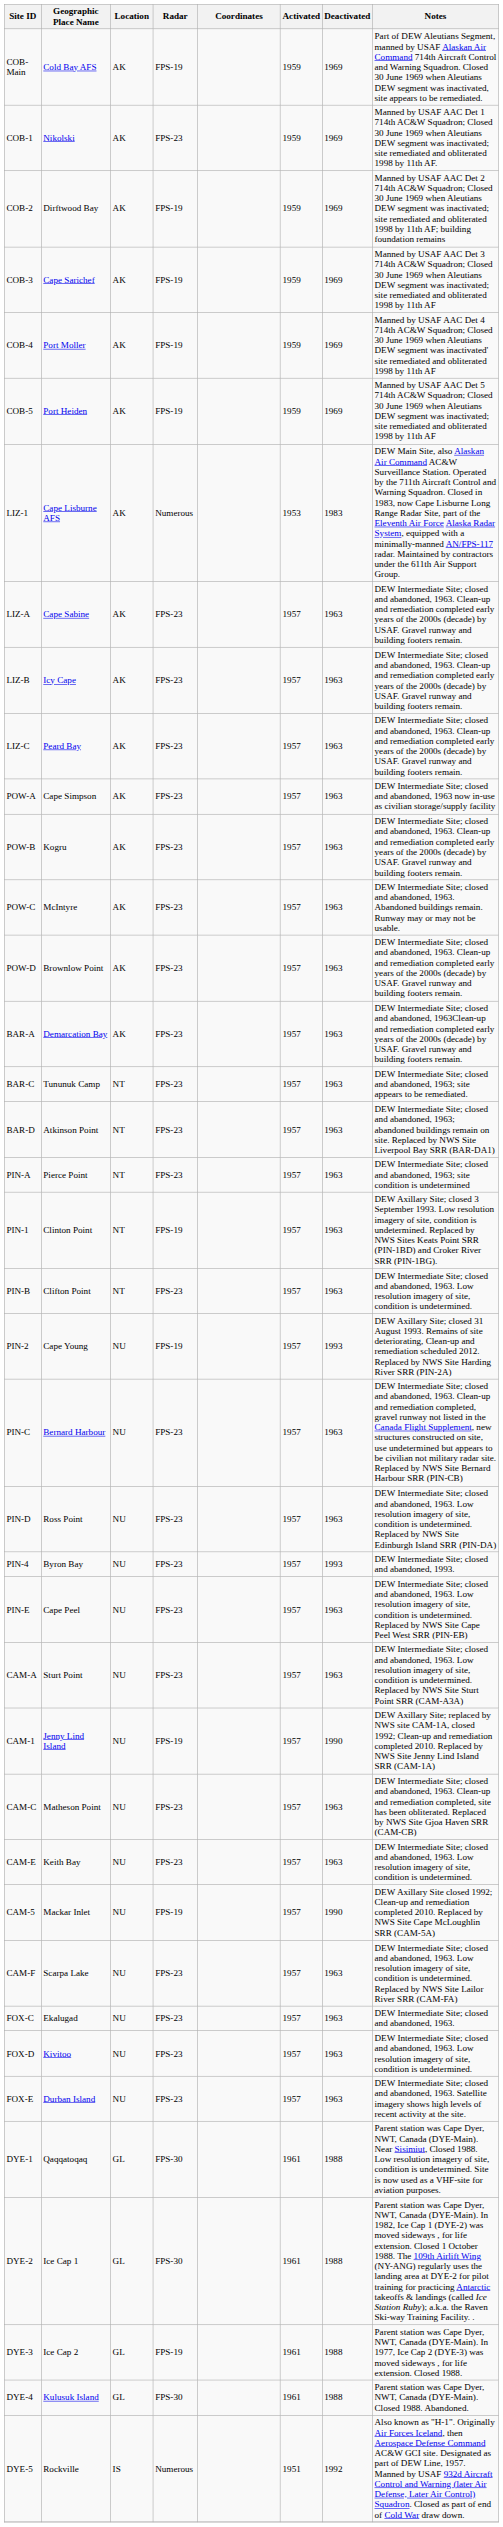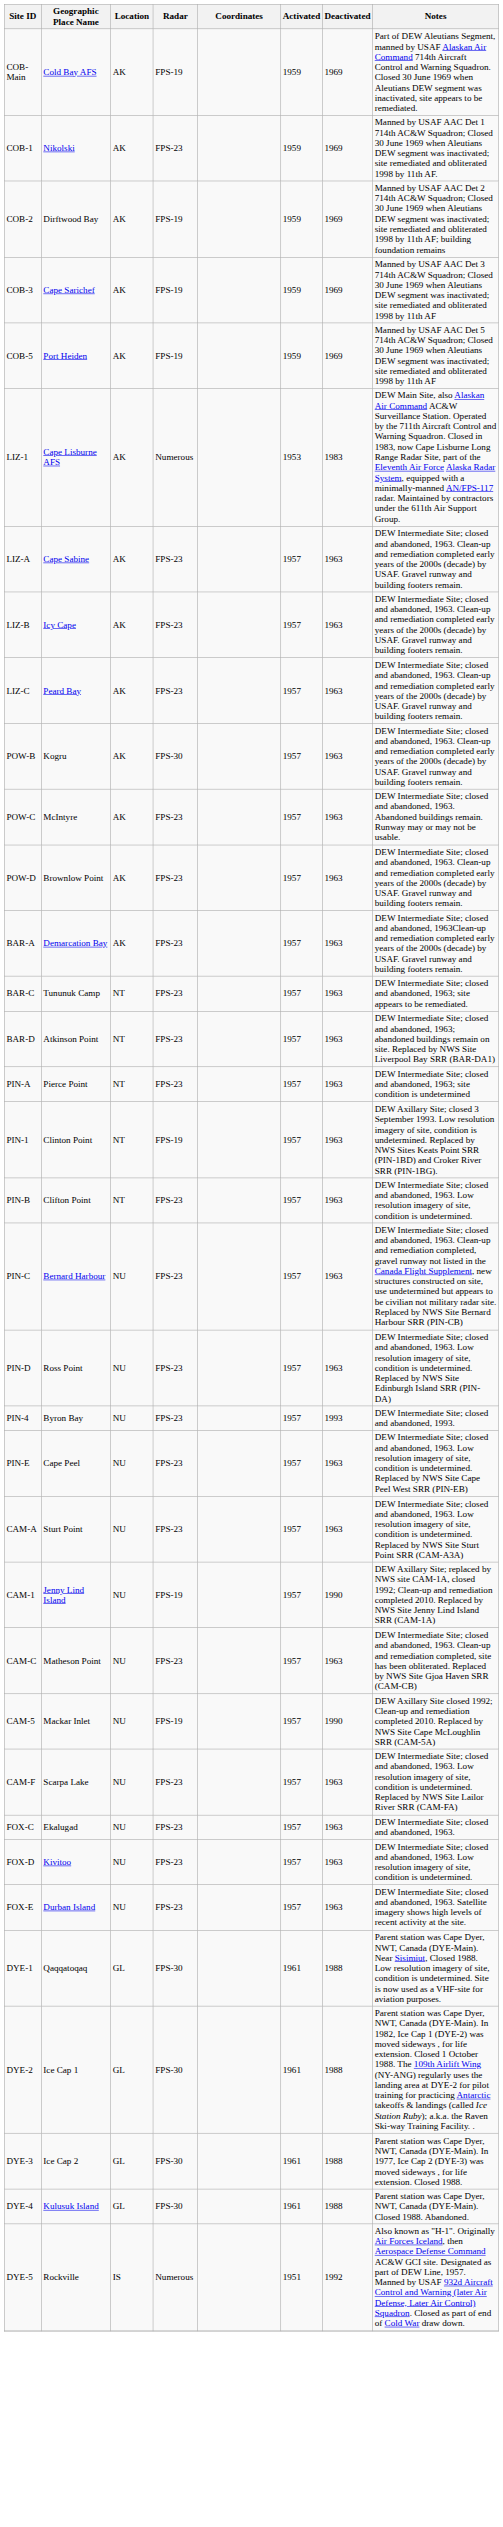- row: COB-4 | Port Moller | AK | FPS-19 | 1959 | 1969 | Manned by USAF AAC Det 4 714th AC&W Squadron; Closed 30 June 1969 when Aleutians DEW segment was inactivated' site remediated and obliterated 1998 by 11th AF
- row: POW-A | Cape Simpson | AK | FPS-23 | 1957 | 1963 | DEW Intermediate Site; closed and abandoned, 1963 now in-use as civilian storage/supply facility
POW-B | Radar: FPS-23 -> FPS-30
- row: PIN-2 | Cape Young | NU | FPS-19 | 1957 | 1993 | DEW Axillary Site; closed 31 August 1993. Remains of site deteriorating, Clean-up and remediation scheduled 2012. Replaced by NWS Site Harding River SRR (PIN-2A)
- row: CAM-E | Keith Bay | NU | FPS-23 | 1957 | 1963 | DEW Intermediate Site; closed and abandoned, 1963. Low resolution imagery of site, condition is undetermined.
DYE-3 | Radar: FPS-19 -> FPS-30
